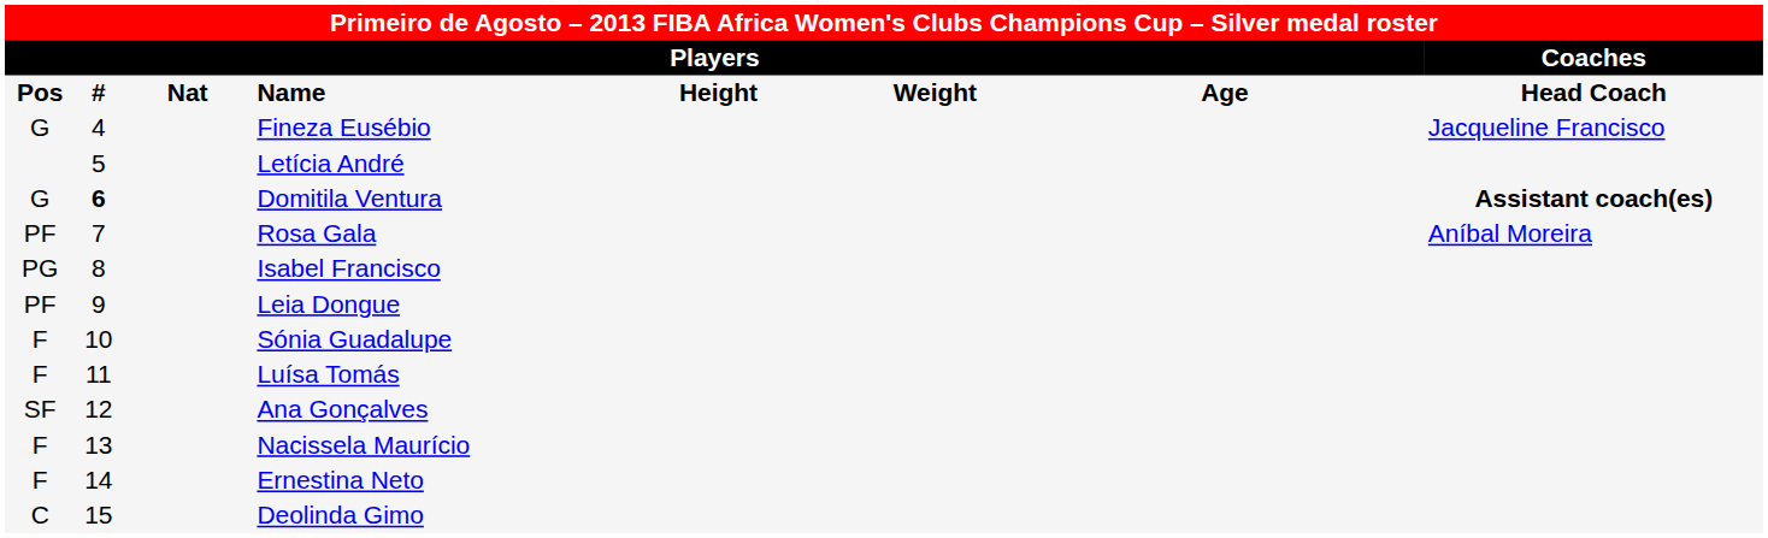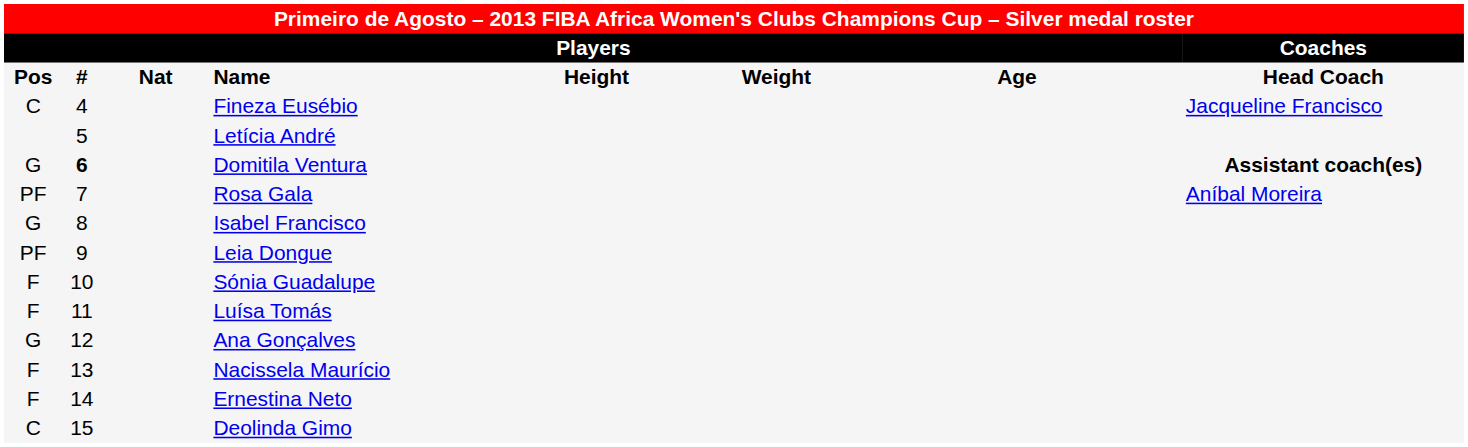Fineza Eusébio | column 1: G -> C
Isabel Francisco | column 1: PG -> G
Ana Gonçalves | column 1: SF -> G
